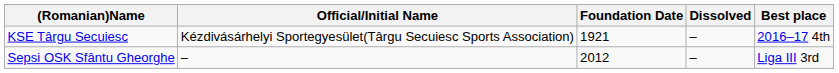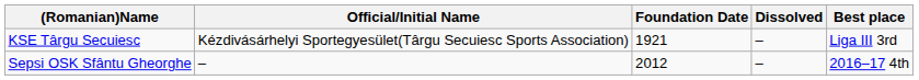KSE Târgu Secuiesc | Best place: 2016–17 4th -> Liga III 3rd
Sepsi OSK Sfântu Gheorghe | Best place: Liga III 3rd -> 2016–17 4th
